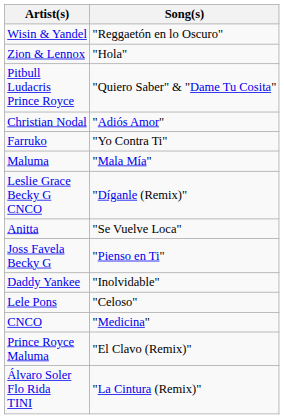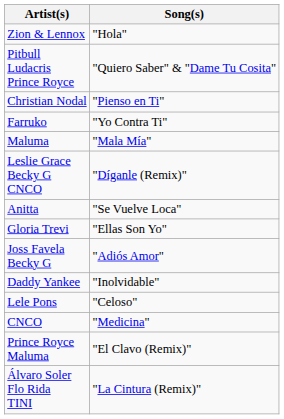- row: Wisin & Yandel | "Reggaetón en lo Oscuro"
Christian Nodal | Song(s): "Adiós Amor" -> "Pienso en Ti"
+ row: Gloria Trevi | "Ellas Son Yo"
Joss Favela Becky G | Song(s): "Pienso en Ti" -> "Adiós Amor"
